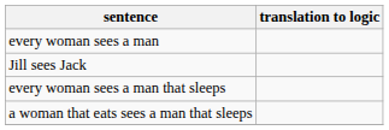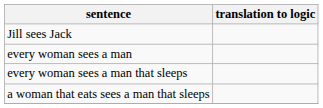rows swapped: Jill sees Jack <-> every woman sees a man
